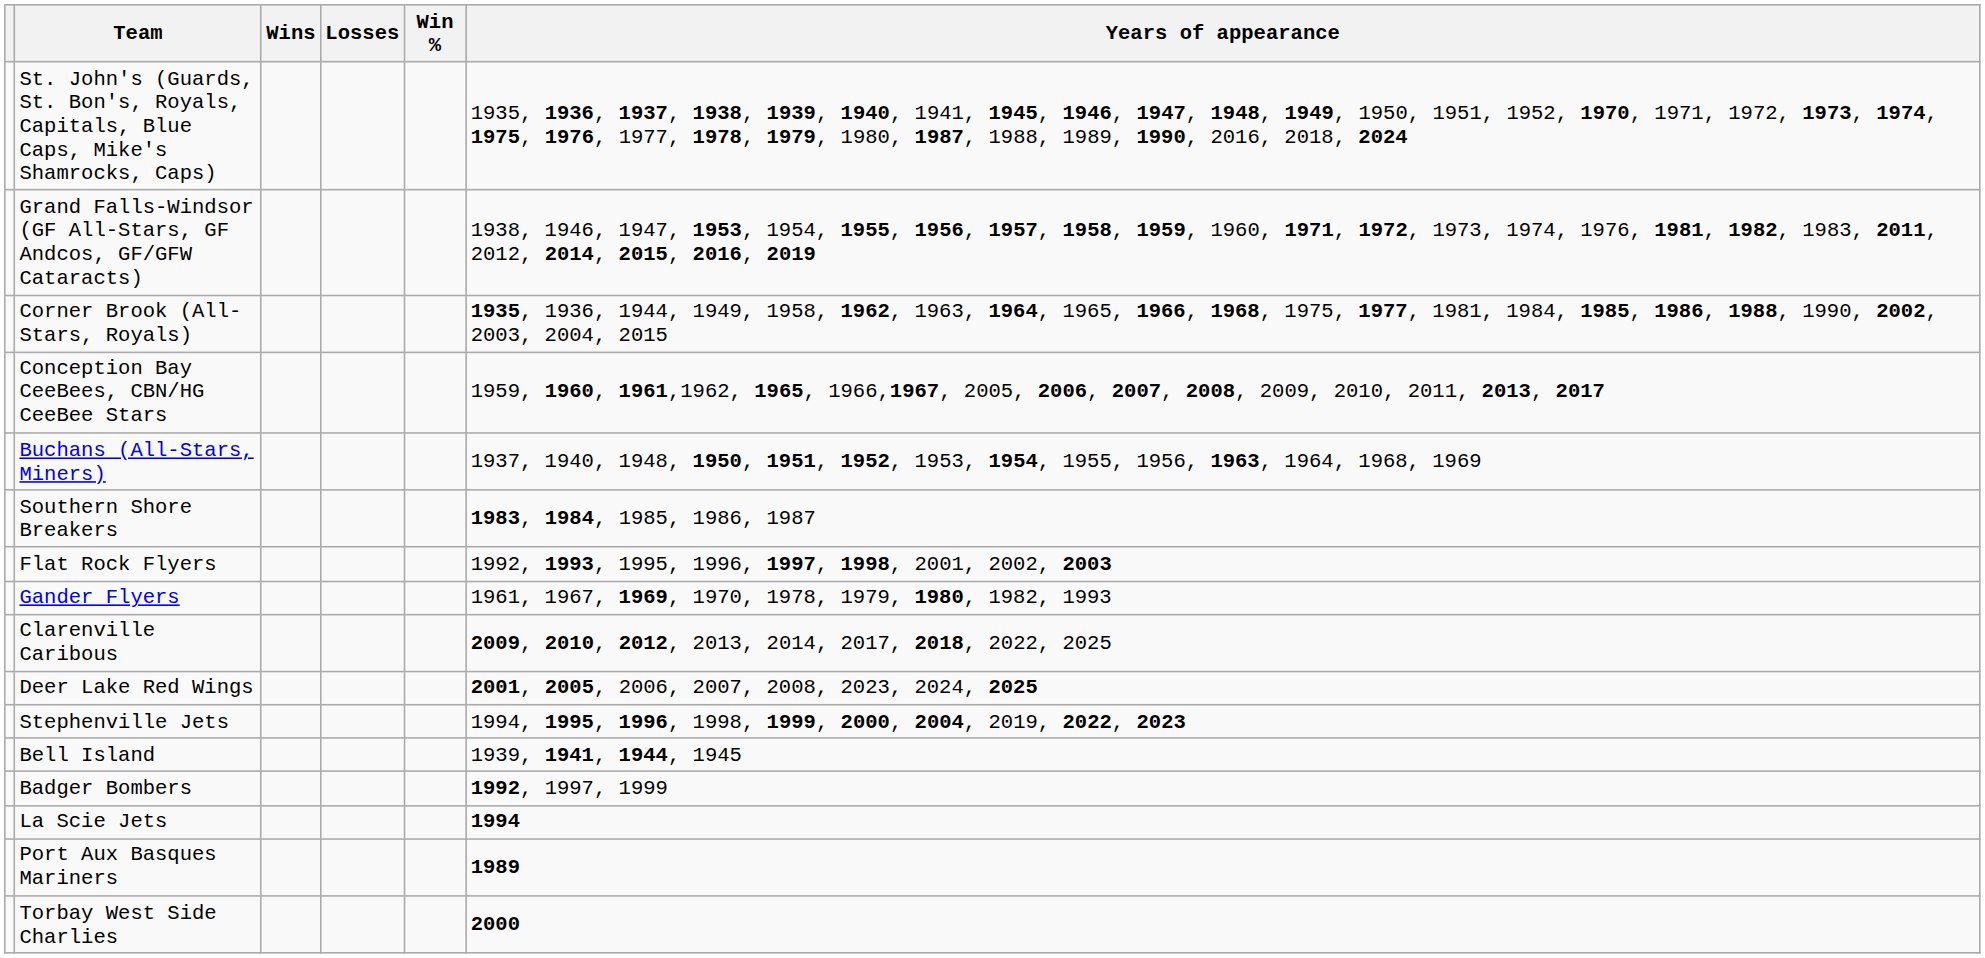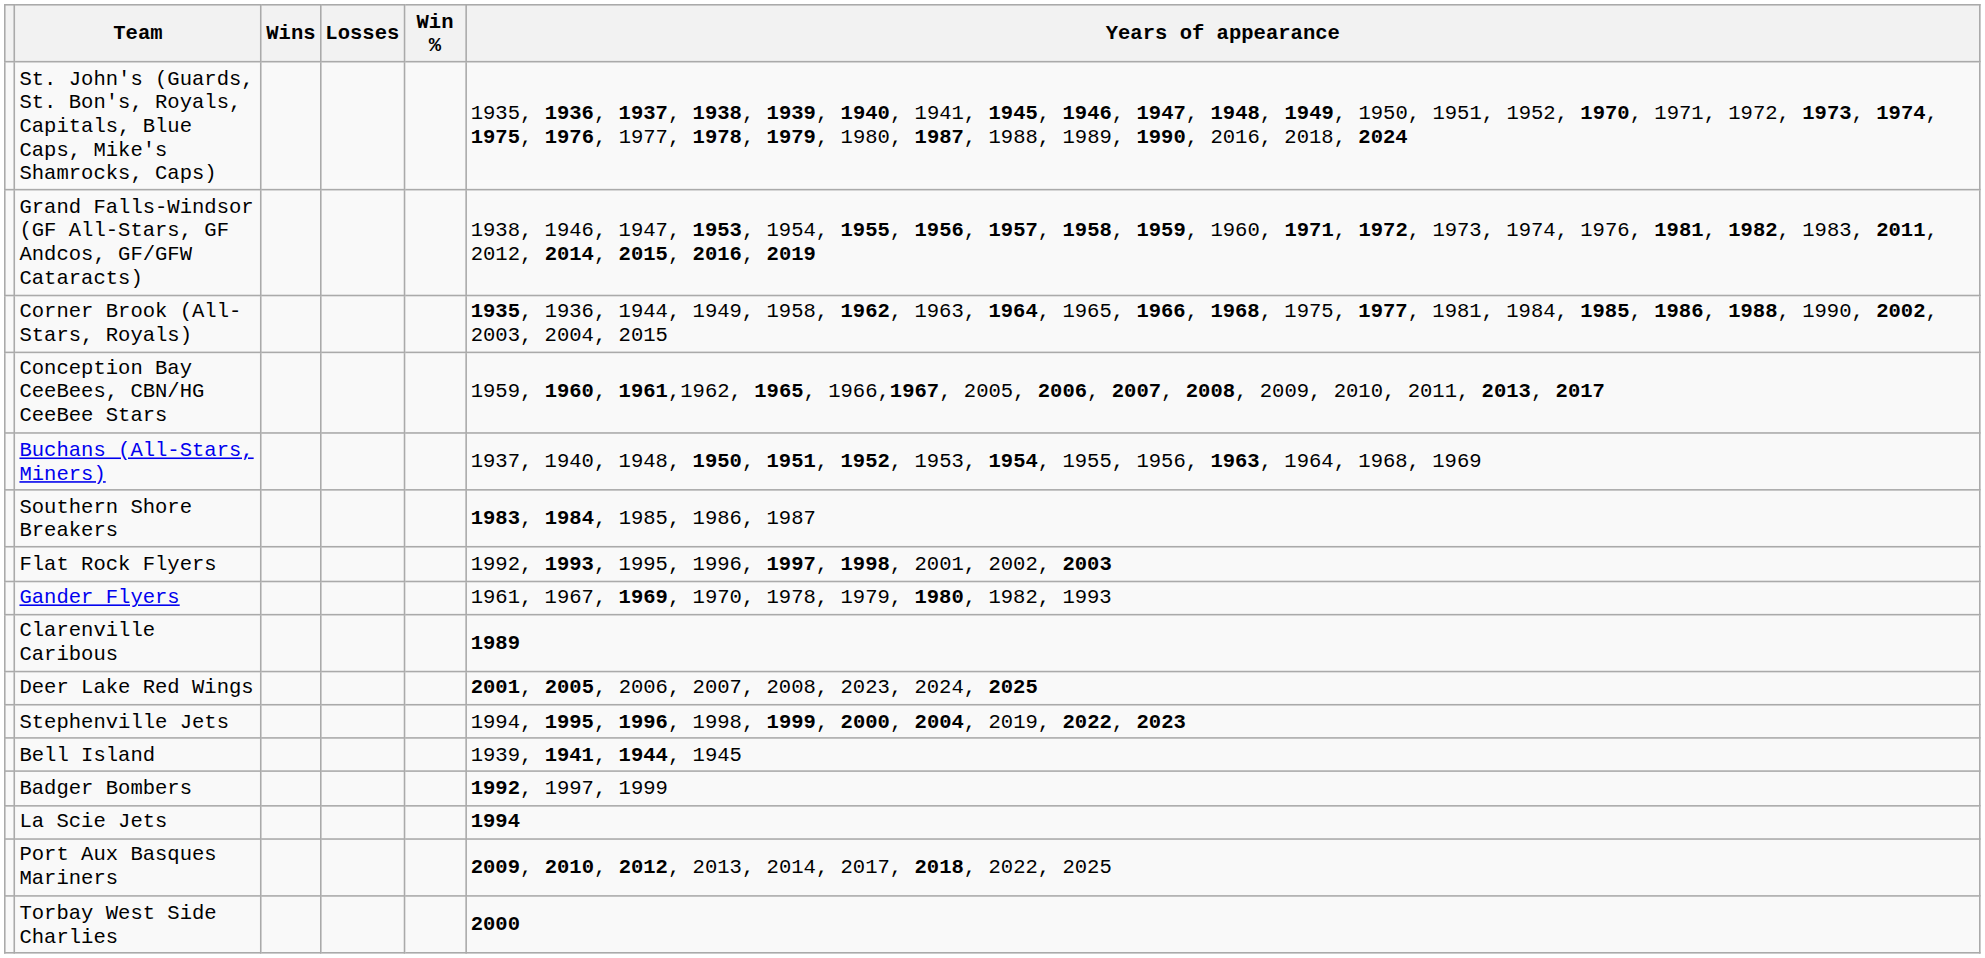Clarenville Caribous | Years of appearance: 2009, 2010, 2012, 2013, 2014, 2017, 2018, 2022, 2025 -> 1989
Port Aux Basques Mariners | Years of appearance: 1989 -> 2009, 2010, 2012, 2013, 2014, 2017, 2018, 2022, 2025
